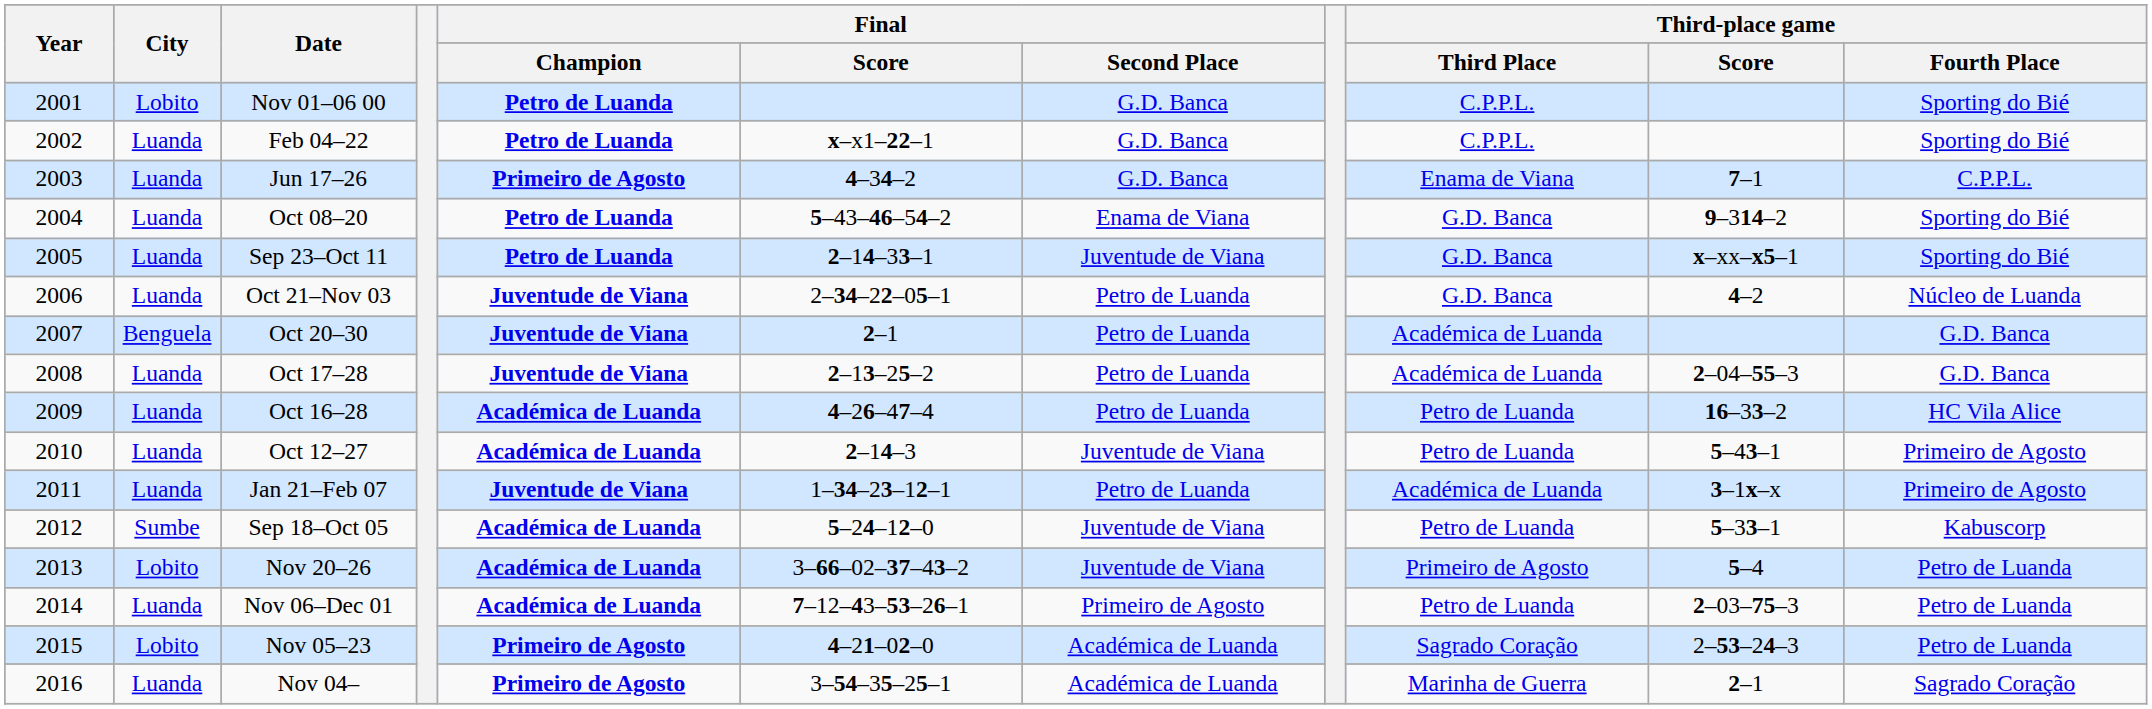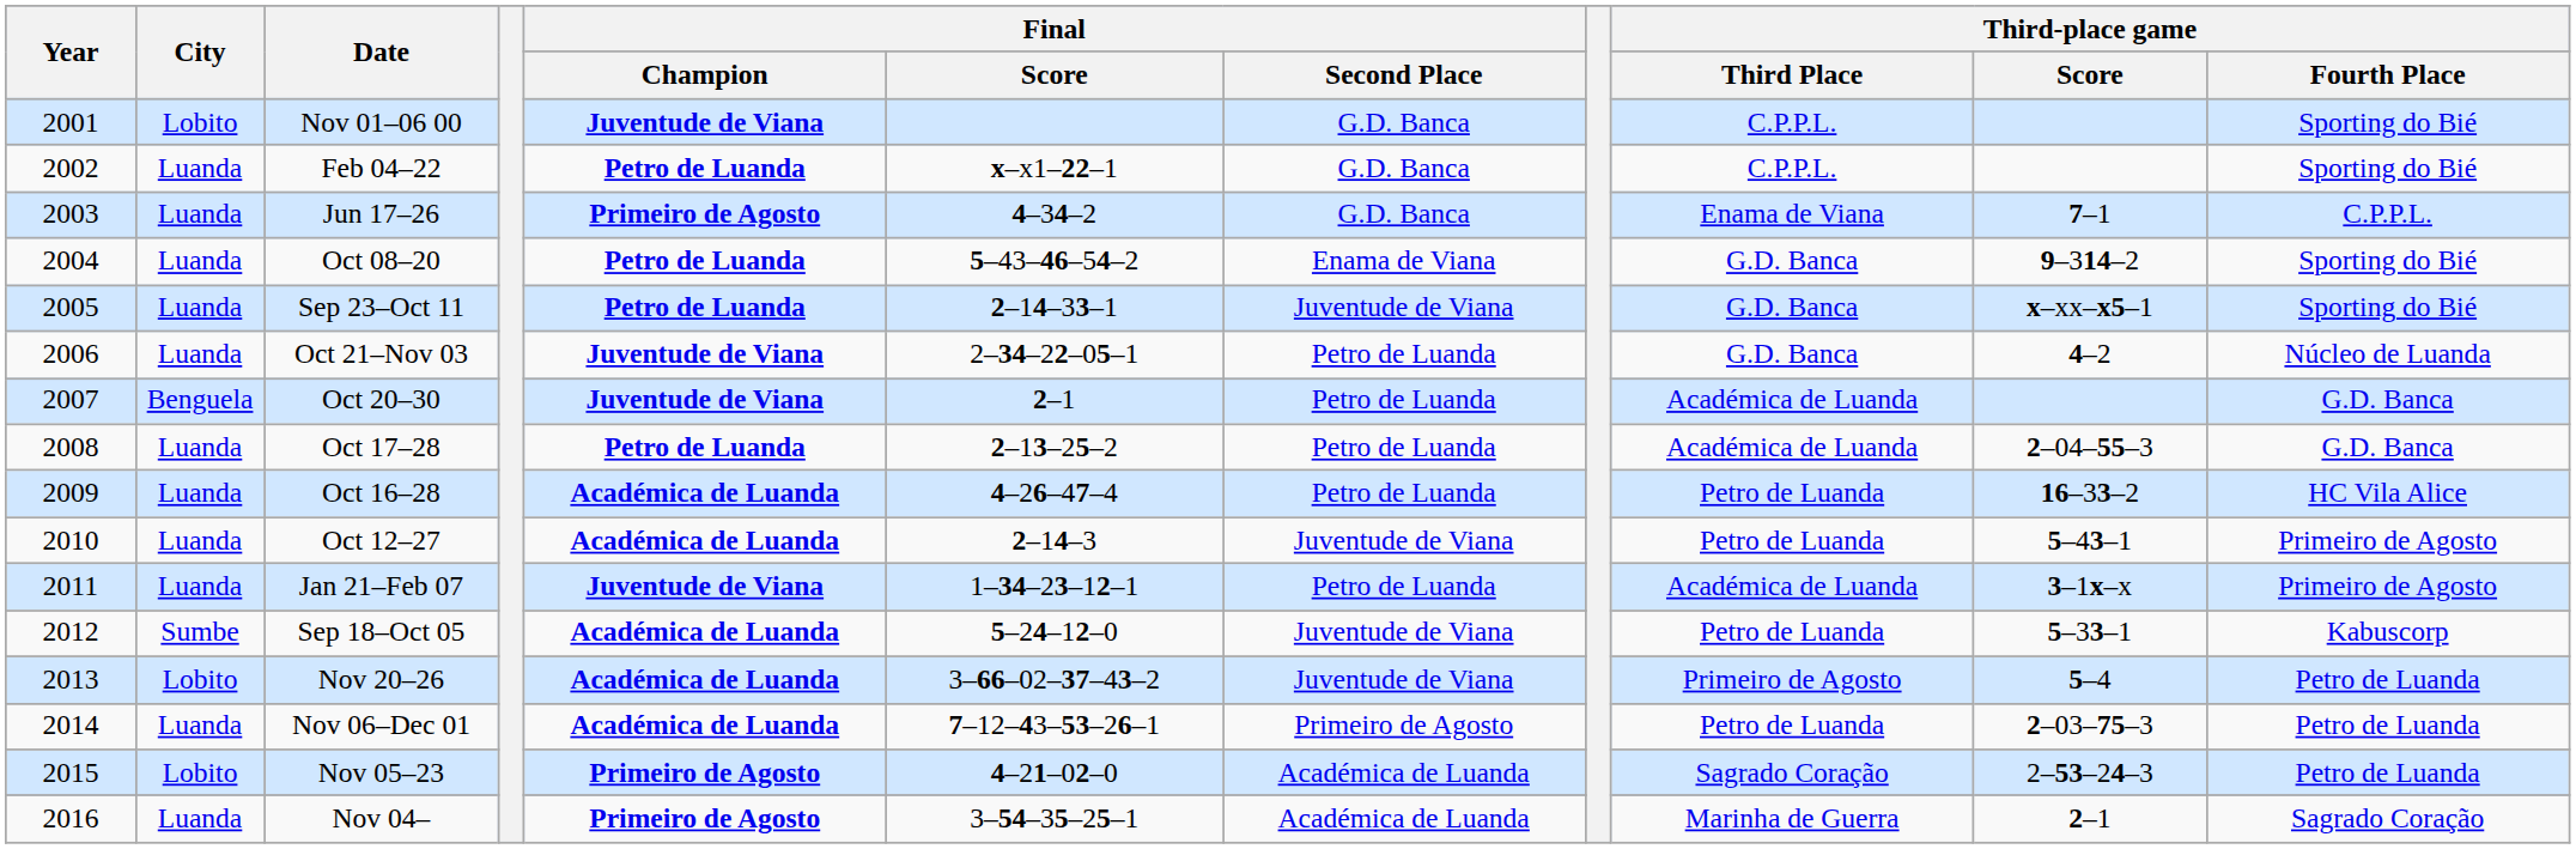Nov 01–06 00 | Final / Champion: Petro de Luanda -> Juventude de Viana
Oct 17–28 | Final / Champion: Juventude de Viana -> Petro de Luanda
